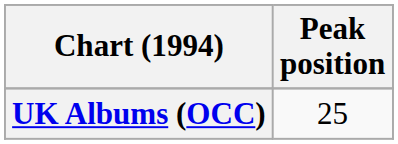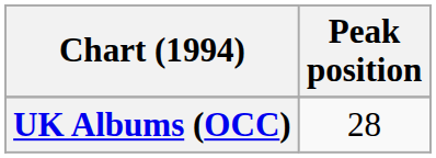UK Albums (OCC) | Peak position: 25 -> 28
